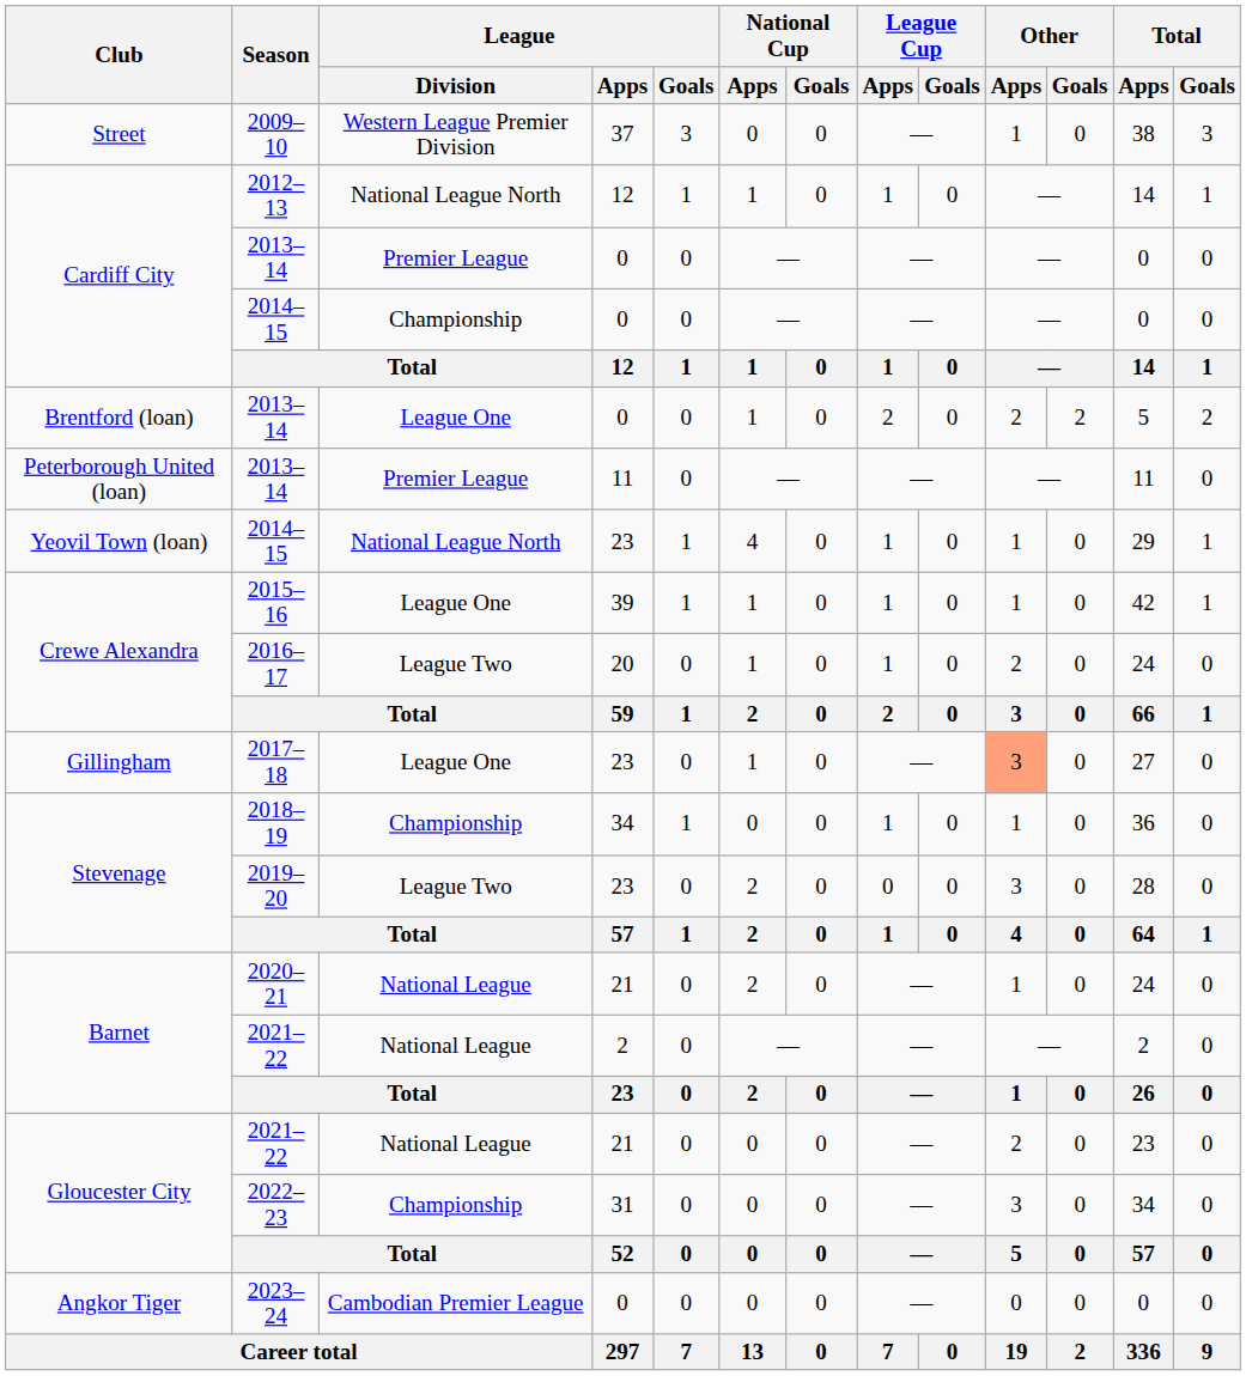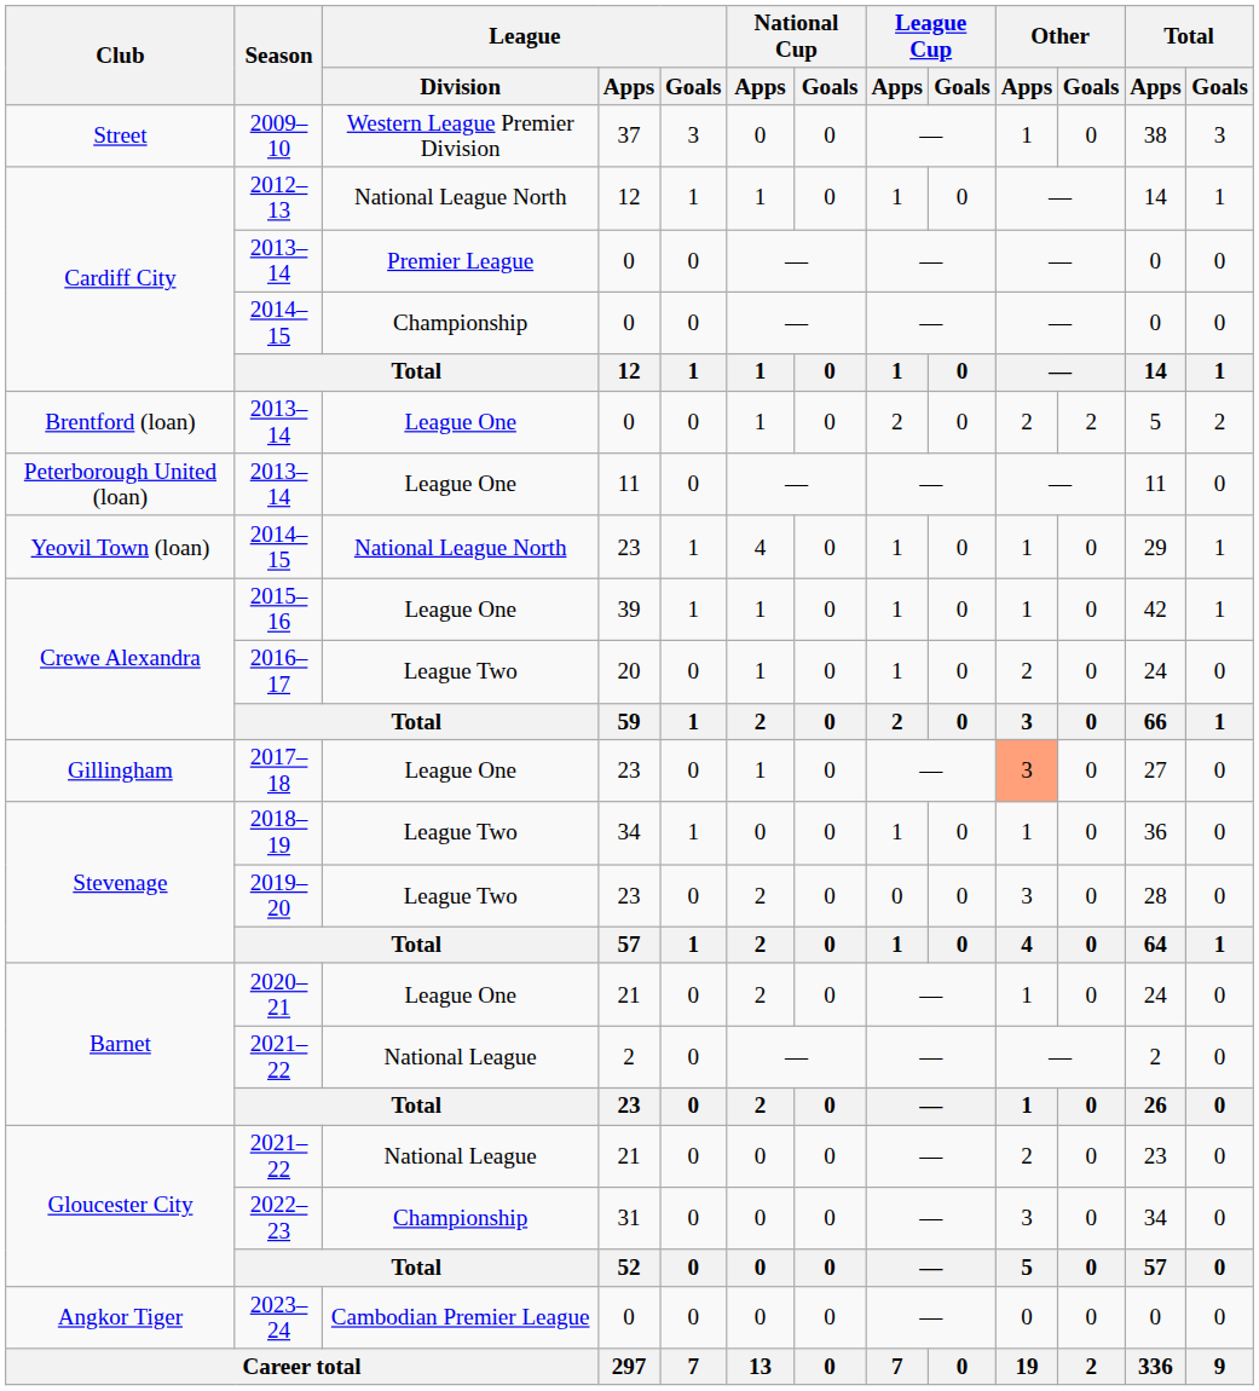Peterborough United (loan) / 2013–14 | League / Division: Premier League -> League One
2018–19 | League / Division: Championship -> League Two
2020–21 | League / Division: National League -> League One
